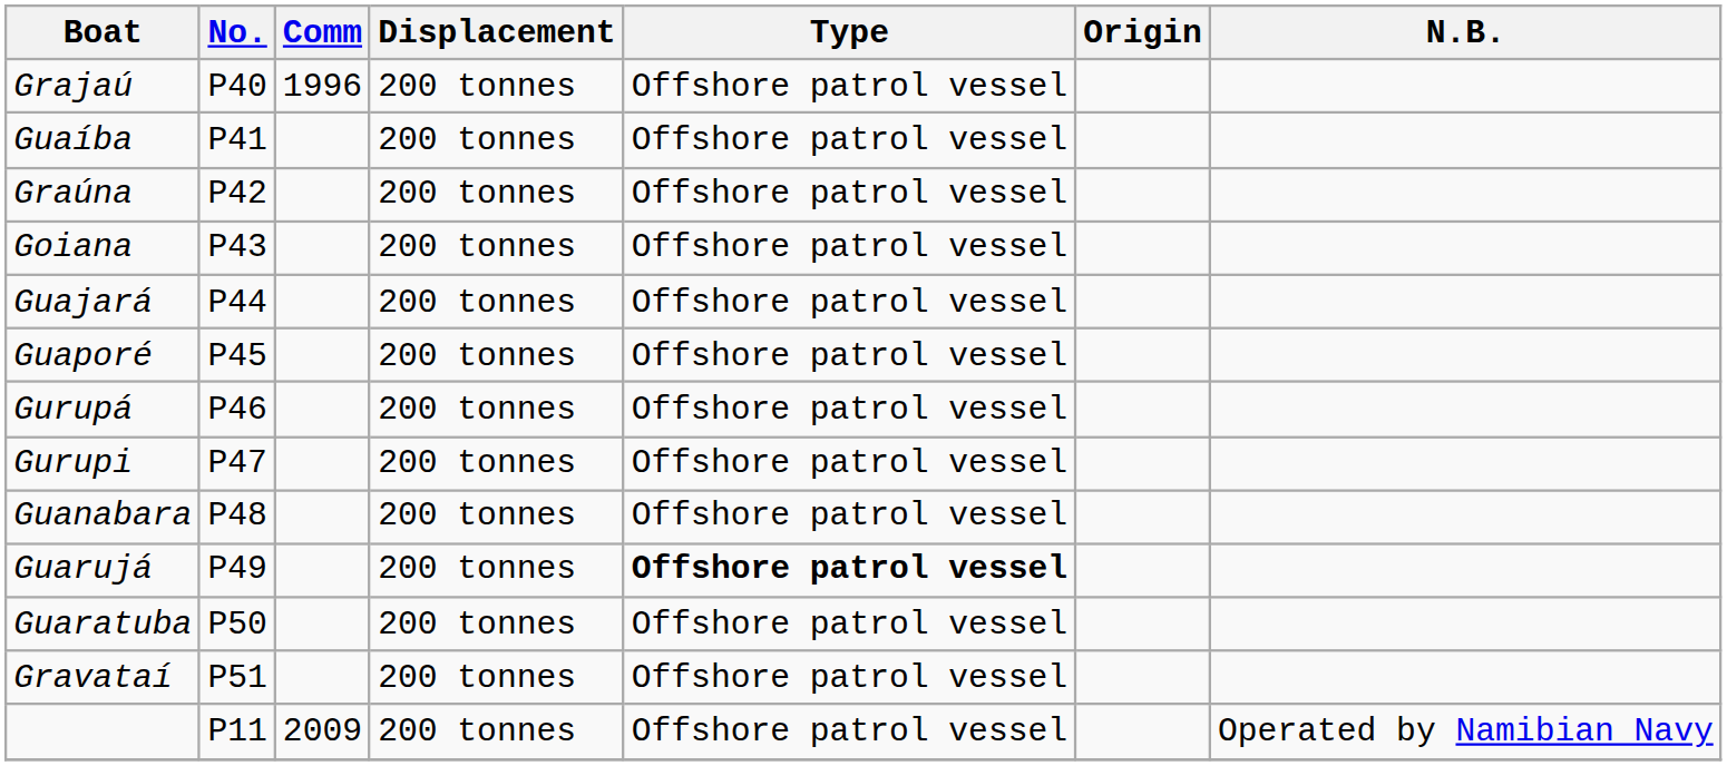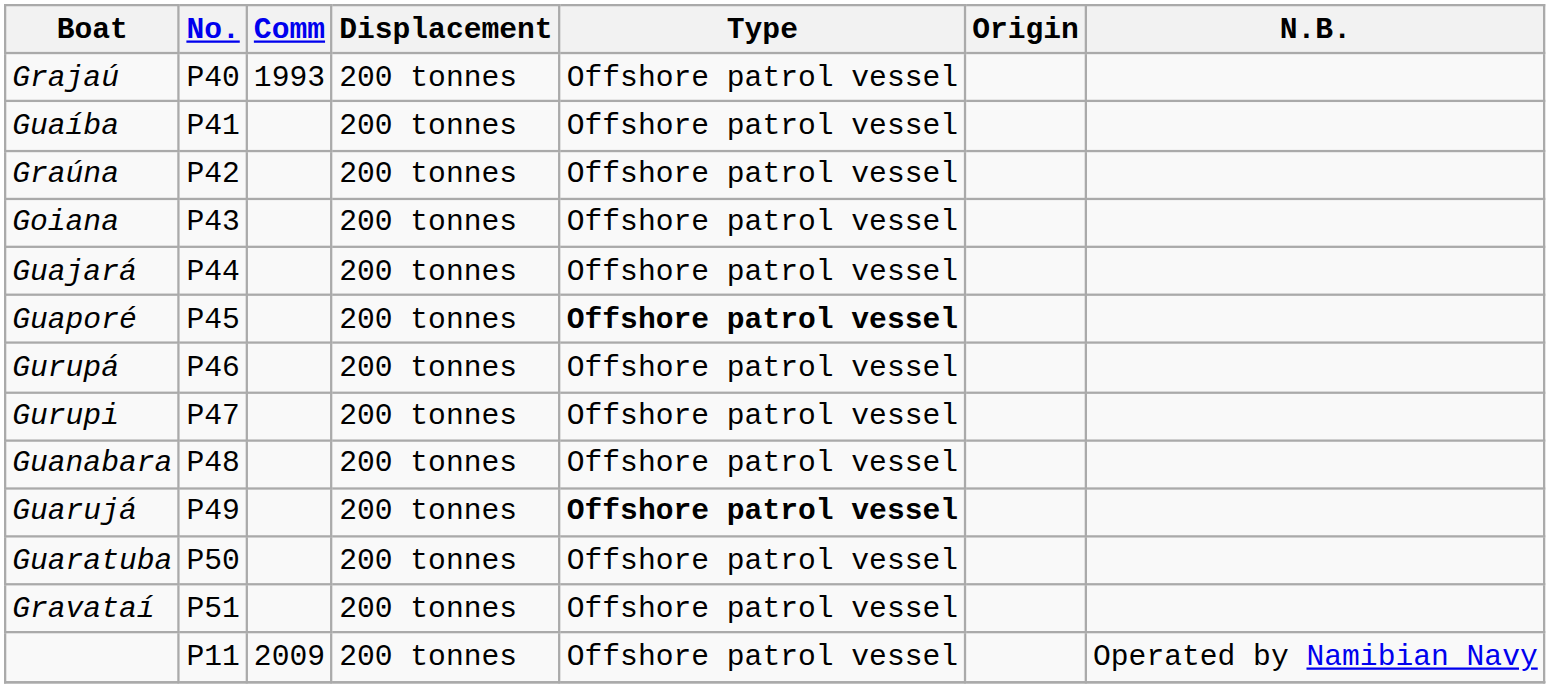Grajaú | Comm: 1996 -> 1993
Guaporé | Type: normal -> bold
